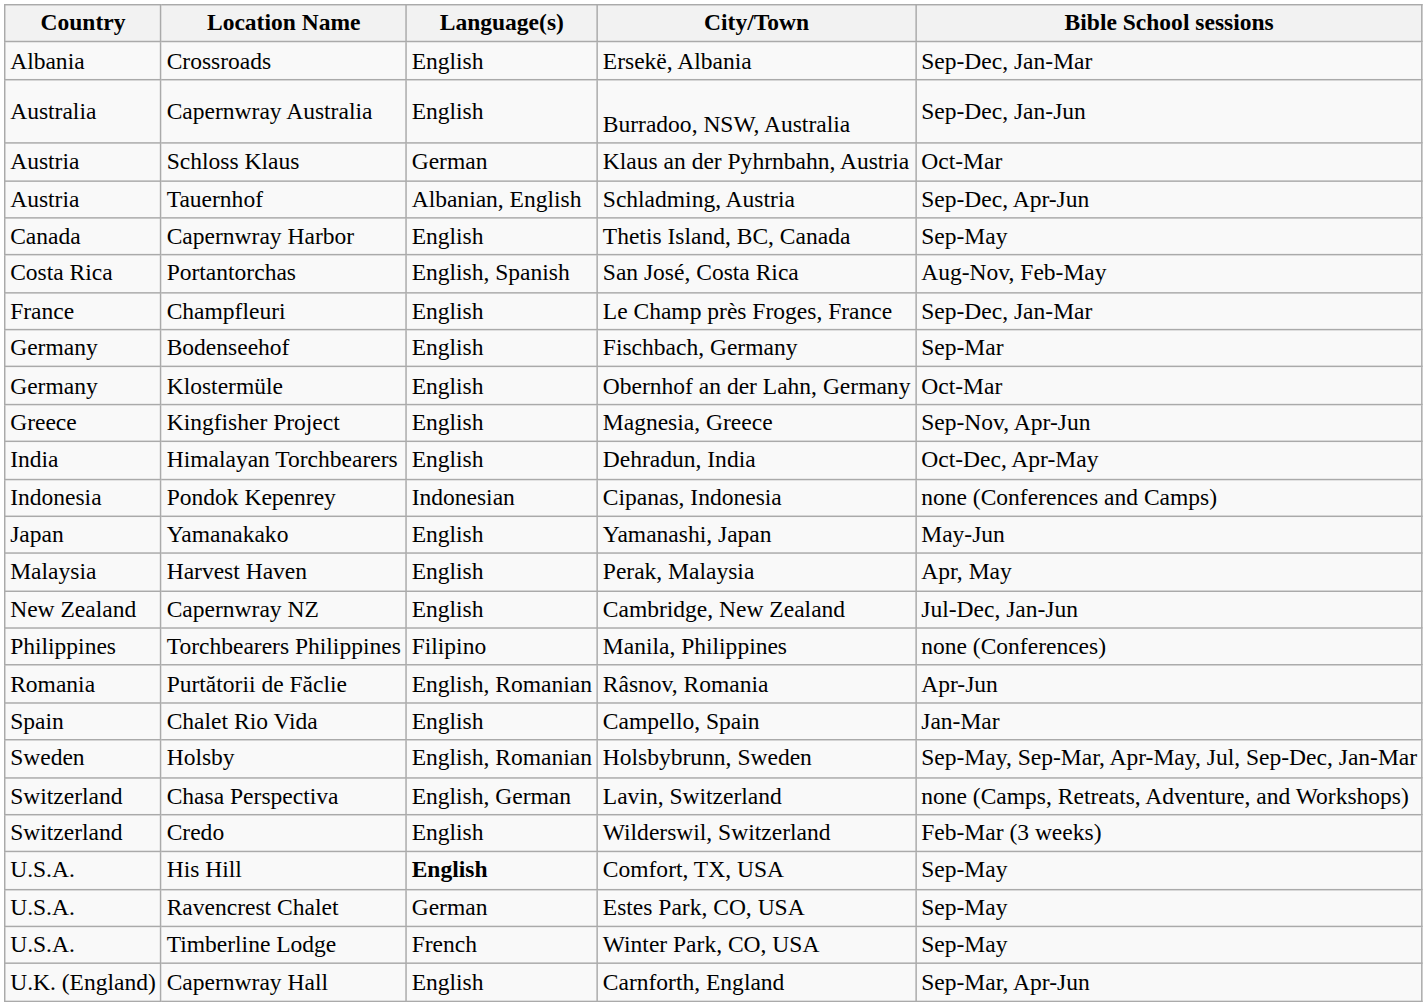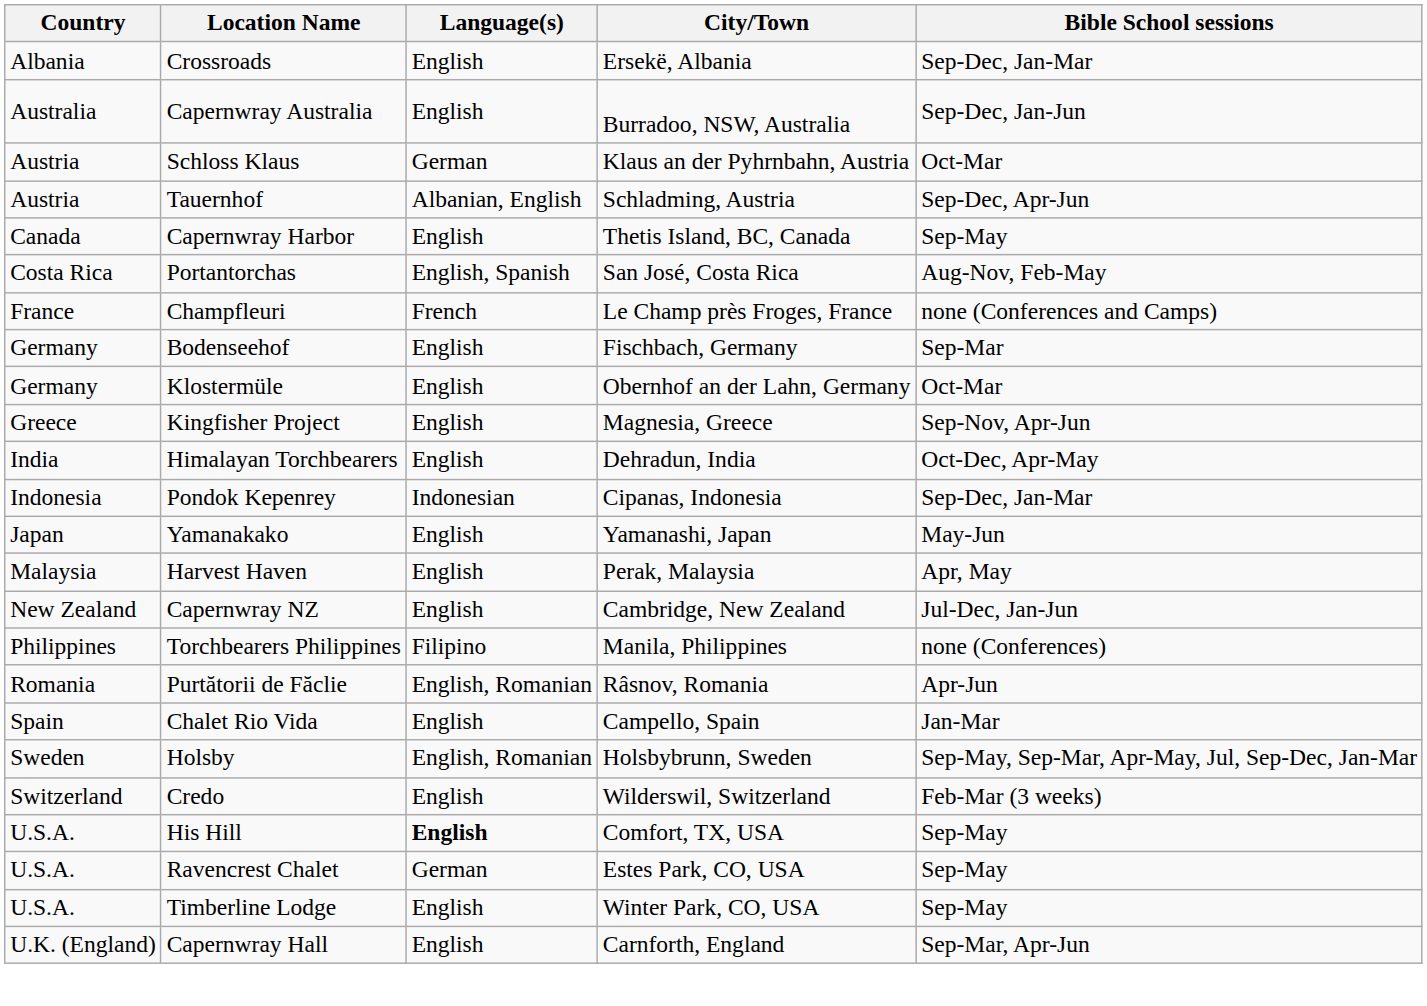Champfleuri | Language(s): English -> French
Champfleuri | Bible School sessions: Sep-Dec, Jan-Mar -> none (Conferences and Camps)
Pondok Kepenrey | Bible School sessions: none (Conferences and Camps) -> Sep-Dec, Jan-Mar
- row: Switzerland | Chasa Perspectiva | English, German | Lavin, Switzerland | none (Camps, Retreats, Adventure, and Workshops)
Timberline Lodge | Language(s): French -> English
